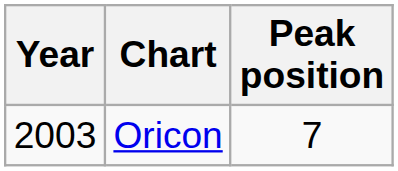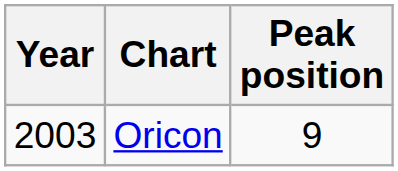Oricon | Peak position: 7 -> 9
